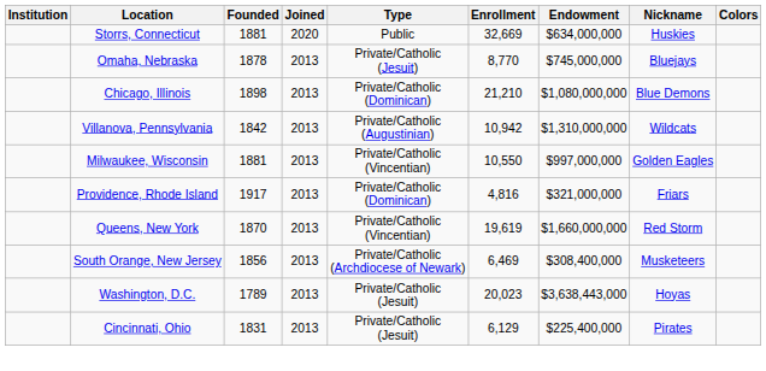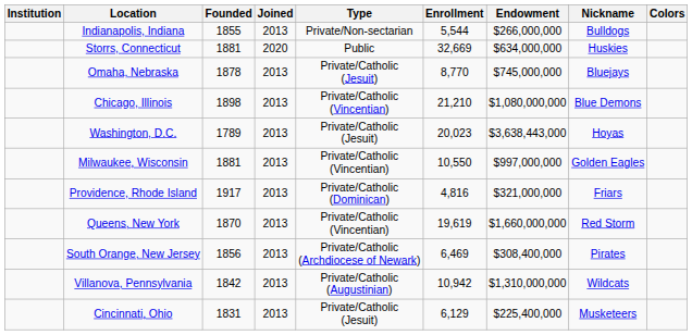+ row: Indianapolis, Indiana | 1855 | 2013 | Private/Non-sectarian | 5,544 | $266,000,000 | Bulldogs
Chicago, Illinois | Type: Private/Catholic (Dominican) -> Private/Catholic (Vincentian)
rows swapped: Washington, D.C. <-> Villanova, Pennsylvania
South Orange, New Jersey | Nickname: Musketeers -> Pirates
Cincinnati, Ohio | Nickname: Pirates -> Musketeers
